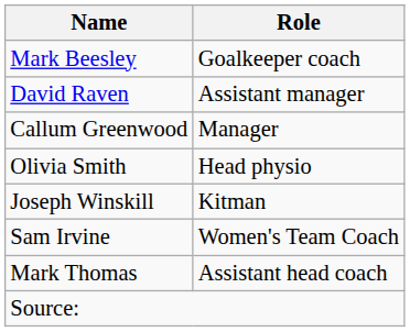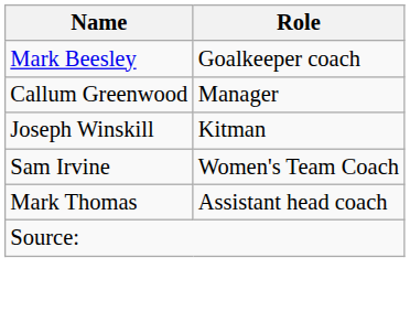- row: David Raven | Assistant manager
- row: Olivia Smith | Head physio
